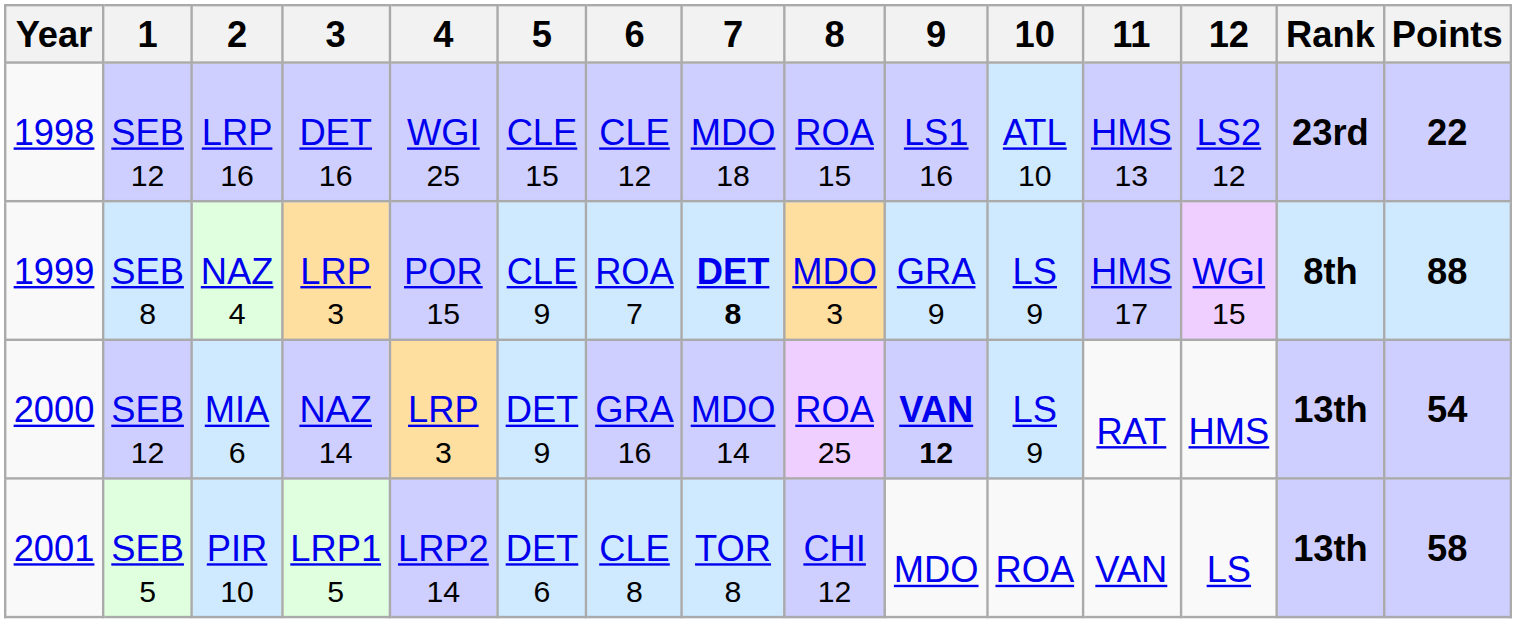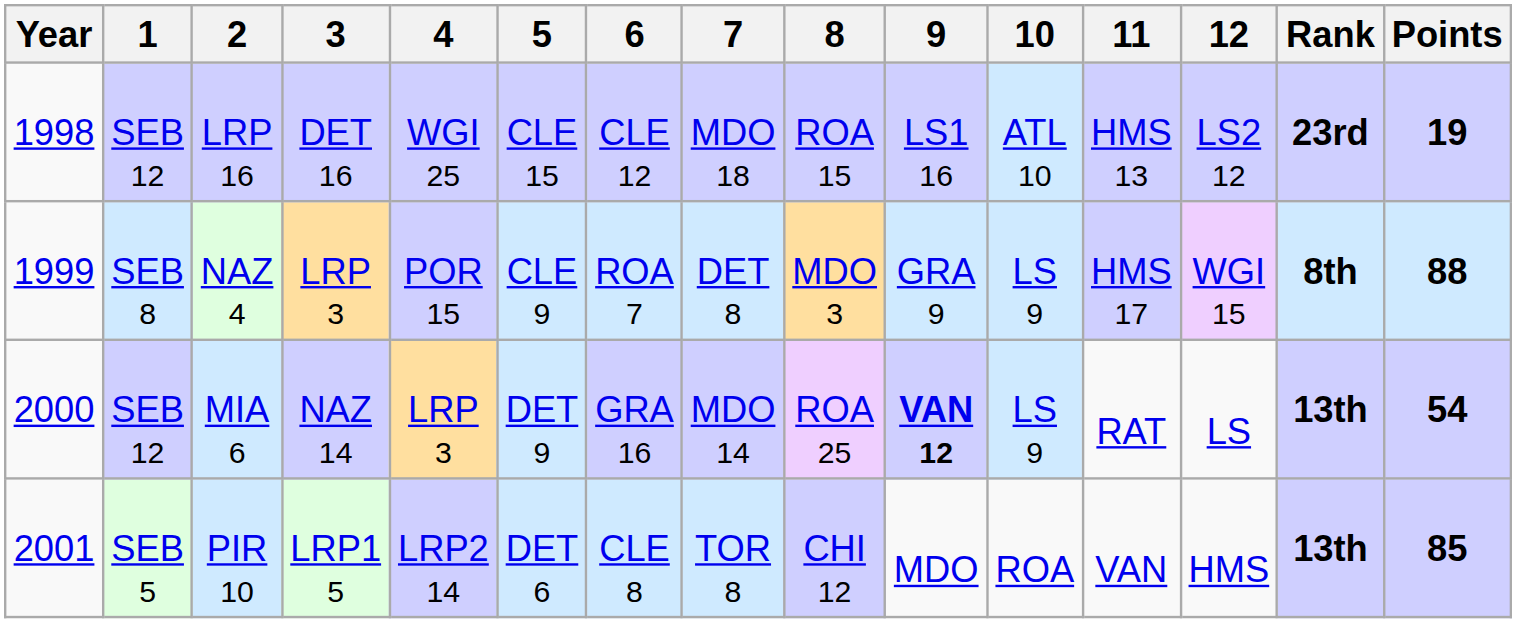LRP 16 | Points: 22 -> 19
NAZ 4 | 7: bold -> normal
MIA 6 | 12: HMS -> LS
PIR 10 | 12: LS -> HMS
PIR 10 | Points: 58 -> 85
